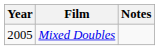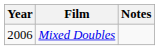Mixed Doubles | Year: 2005 -> 2006
